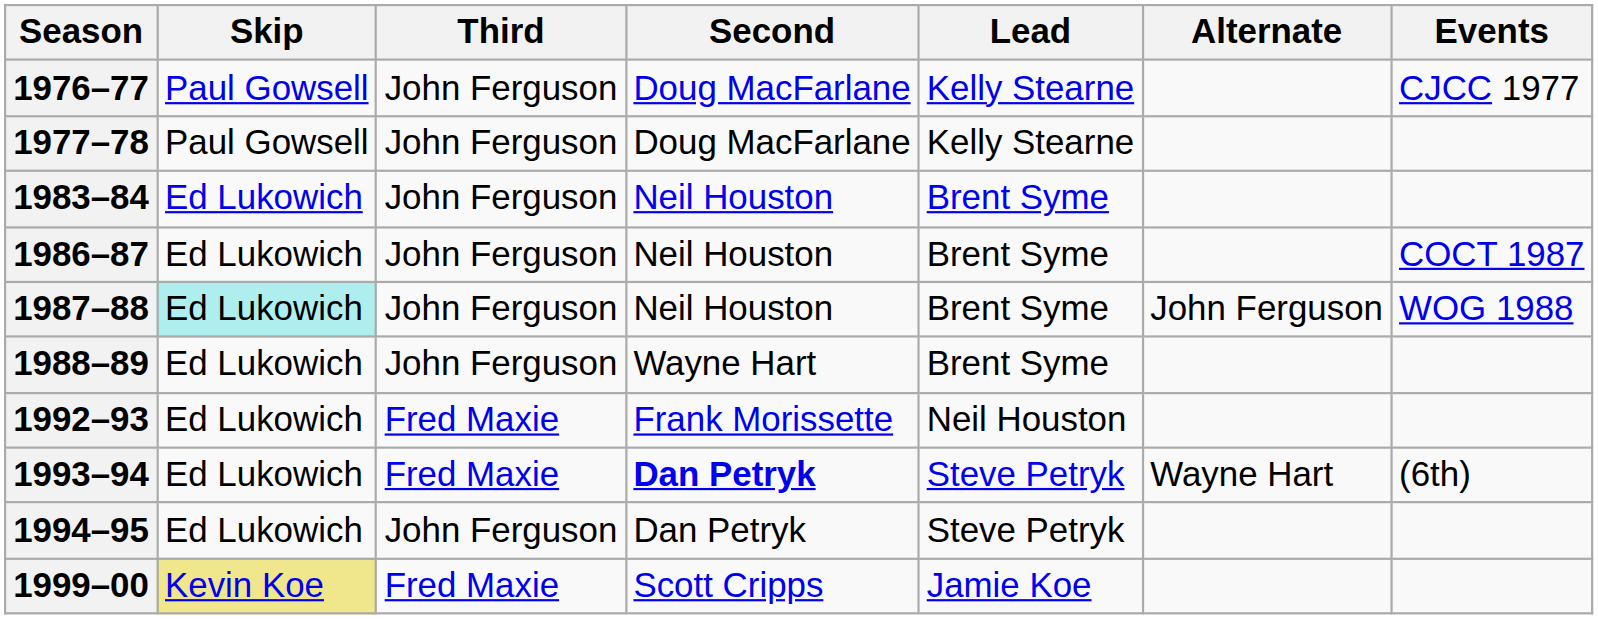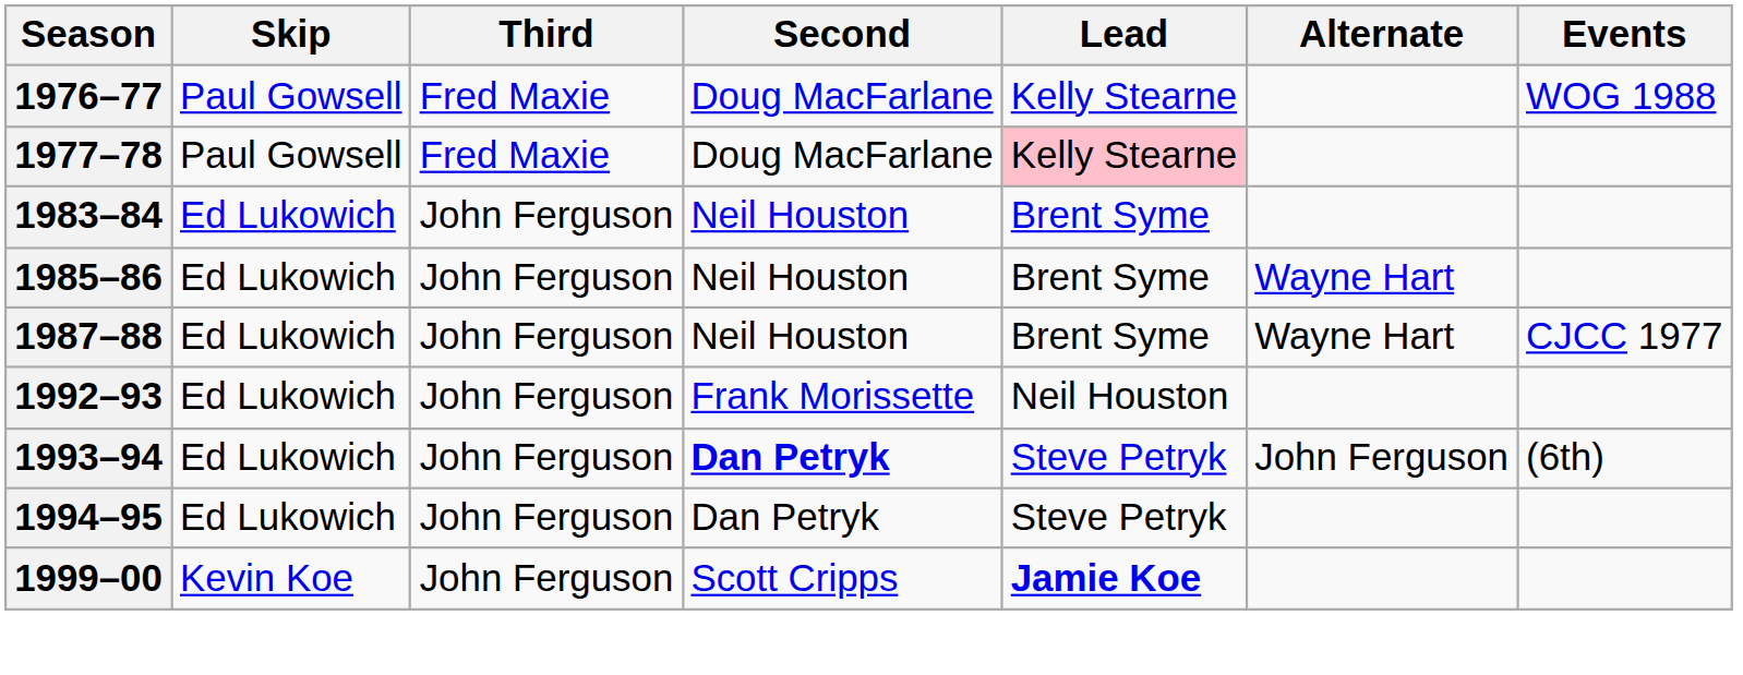1976–77 | Third: John Ferguson -> Fred Maxie
1976–77 | Events: CJCC 1977 -> WOG 1988
1977–78 | Third: John Ferguson -> Fred Maxie
1977–78 | Lead: no background -> pink background
+ row: 1985–86 | Ed Lukowich | John Ferguson | Neil Houston | Brent Syme | Wayne Hart
- row: 1986–87 | Ed Lukowich | John Ferguson | Neil Houston | Brent Syme | COCT 1987
1987–88 | Skip: paleturquoise background -> no background
1987–88 | Alternate: John Ferguson -> Wayne Hart
1987–88 | Events: WOG 1988 -> CJCC 1977
- row: 1988–89 | Ed Lukowich | John Ferguson | Wayne Hart | Brent Syme
1992–93 | Third: Fred Maxie -> John Ferguson
1993–94 | Third: Fred Maxie -> John Ferguson
1993–94 | Alternate: Wayne Hart -> John Ferguson
1999–00 | Skip: khaki background -> no background
1999–00 | Third: Fred Maxie -> John Ferguson
1999–00 | Lead: normal -> bold
